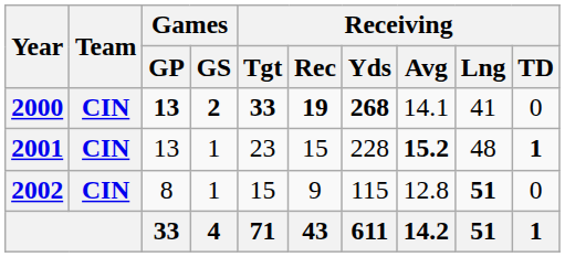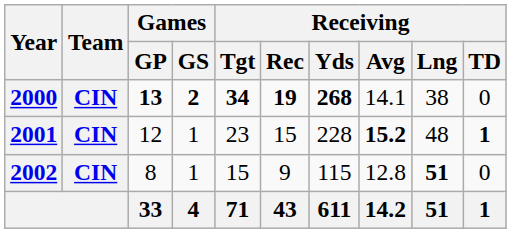2000 | Receiving / Tgt: 33 -> 34
2000 | Receiving / Lng: 41 -> 38
2001 | Games / GP: 13 -> 12
